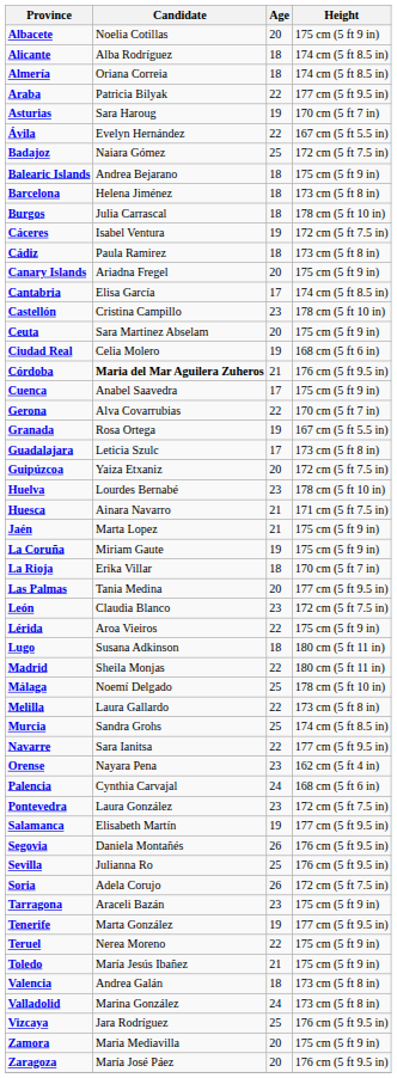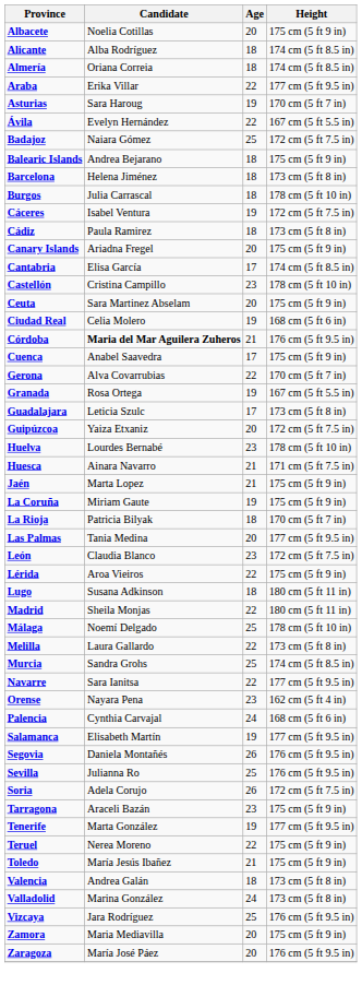Araba | Candidate: Patricia Bilyak -> Erika Villar
La Rioja | Candidate: Erika Villar -> Patricia Bilyak
- row: Pontevedra | Laura González | 23 | 172 cm (5 ft 7.5 in)
